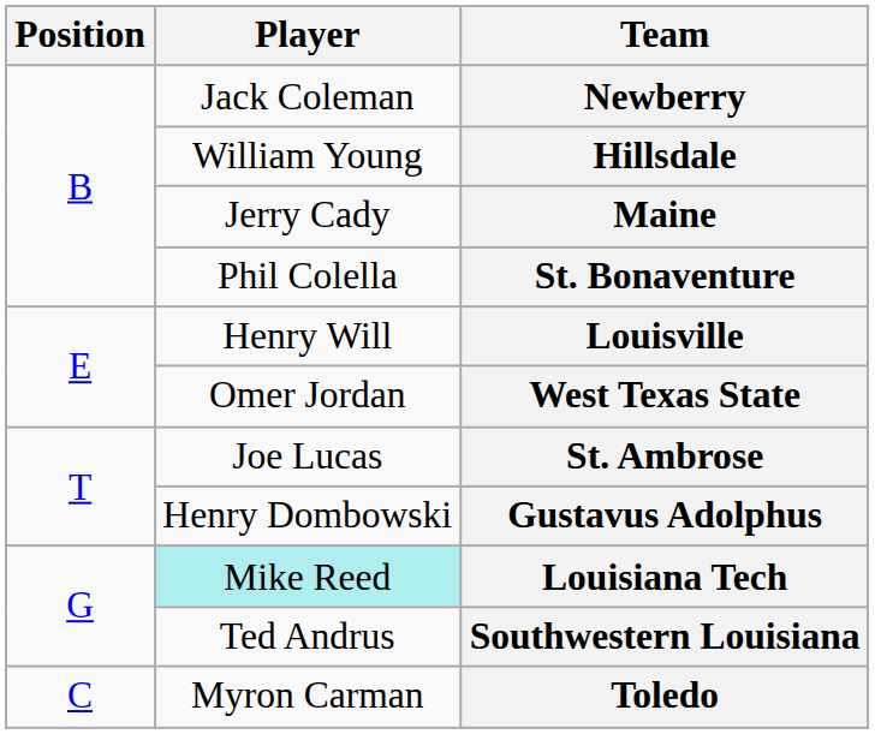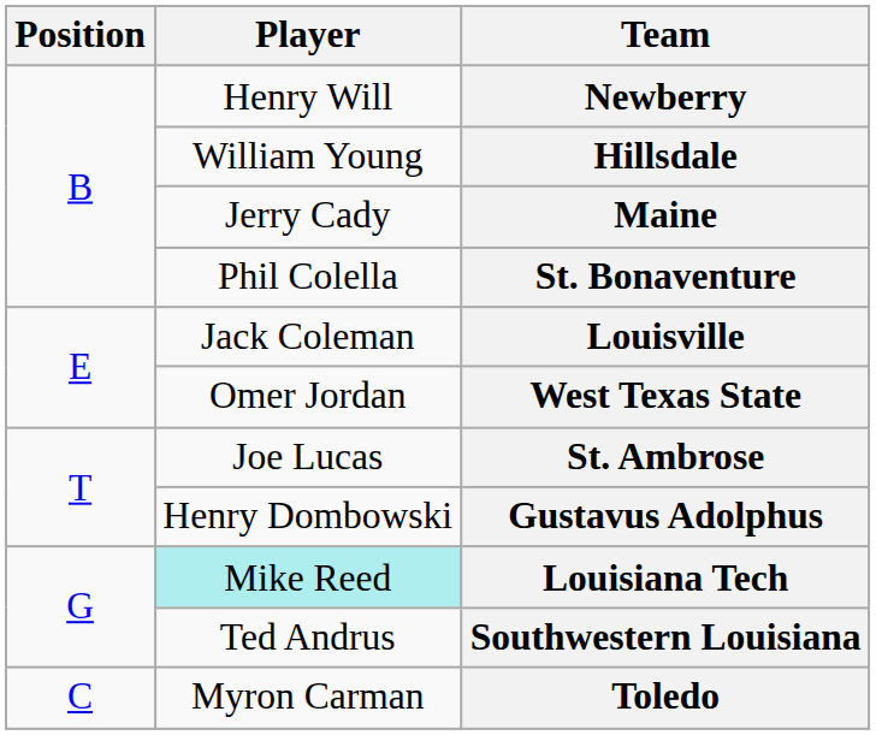Newberry | Player: Jack Coleman -> Henry Will
Louisville | Player: Henry Will -> Jack Coleman
